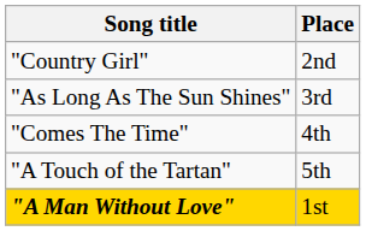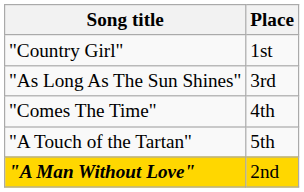"Country Girl" | Place: 2nd -> 1st
"A Man Without Love" | Place: 1st -> 2nd
